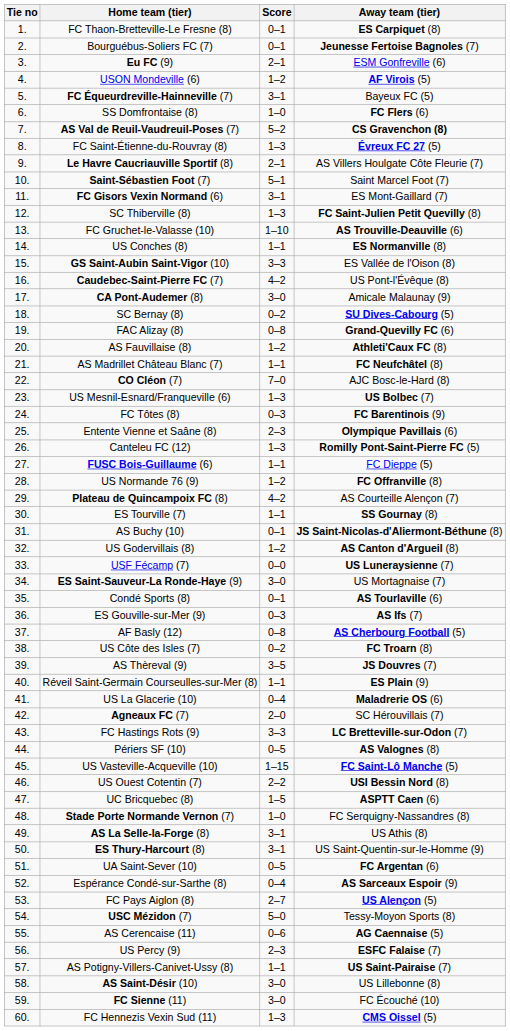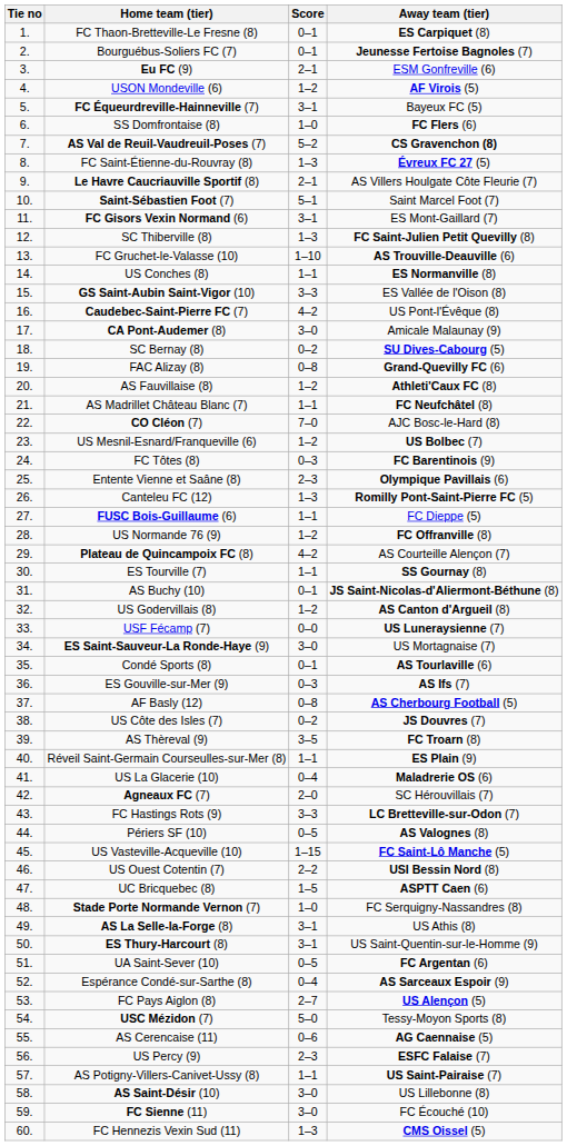US Mesnil-Esnard/Franqueville (6) | Score: 1–3 -> 1–2
US Côte des Isles (7) | Away team (tier): FC Troarn (8) -> JS Douvres (7)
AS Thèreval (9) | Away team (tier): JS Douvres (7) -> FC Troarn (8)
